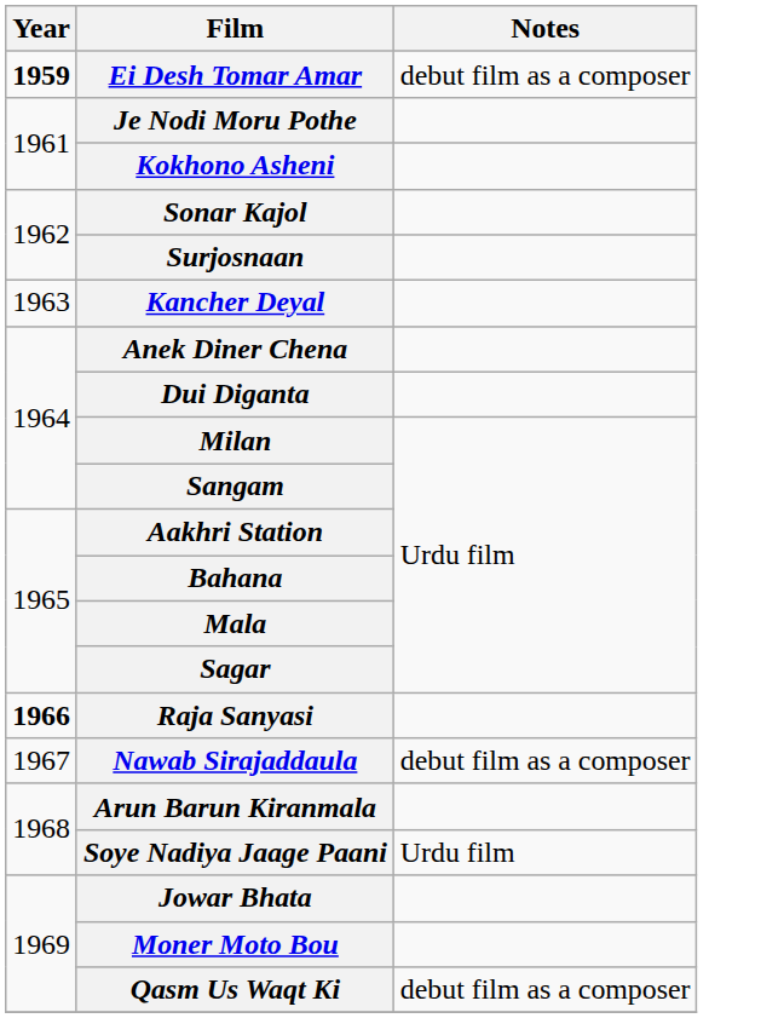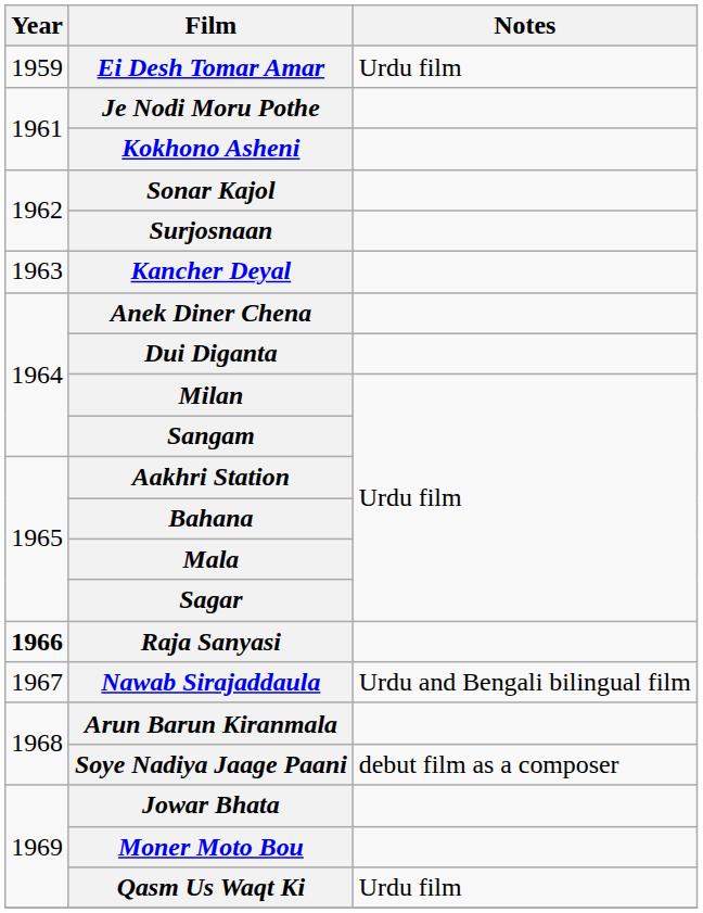Ei Desh Tomar Amar | Year: bold -> normal
Ei Desh Tomar Amar | Notes: debut film as a composer -> Urdu film
Nawab Sirajaddaula | Notes: debut film as a composer -> Urdu and Bengali bilingual film
Soye Nadiya Jaage Paani | Notes: Urdu film -> debut film as a composer
Qasm Us Waqt Ki | Notes: debut film as a composer -> Urdu film
